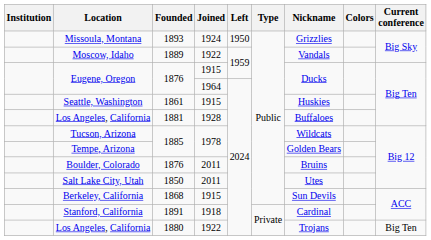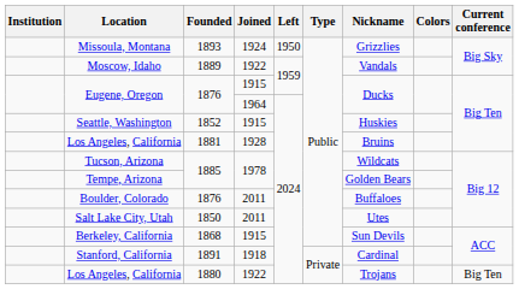Seattle, Washington | Founded: 1861 -> 1852
Los Angeles, California / 1928 | Nickname: Buffaloes -> Bruins
Boulder, Colorado | Nickname: Bruins -> Buffaloes
